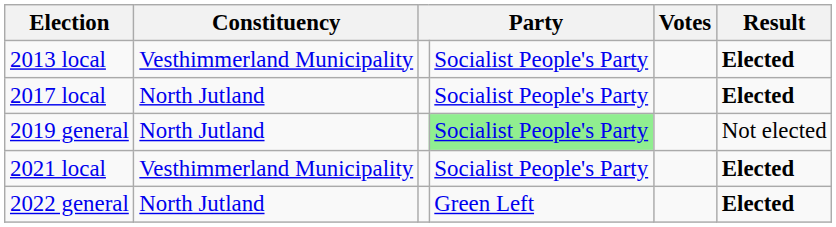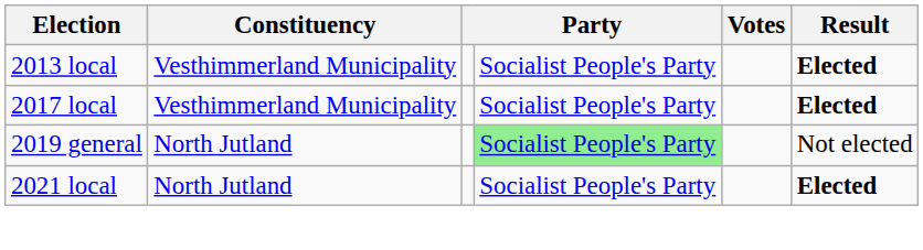2017 local | Constituency: North Jutland -> Vesthimmerland Municipality
2021 local | Constituency: Vesthimmerland Municipality -> North Jutland
- row: 2022 general | North Jutland | Green Left | Elected
